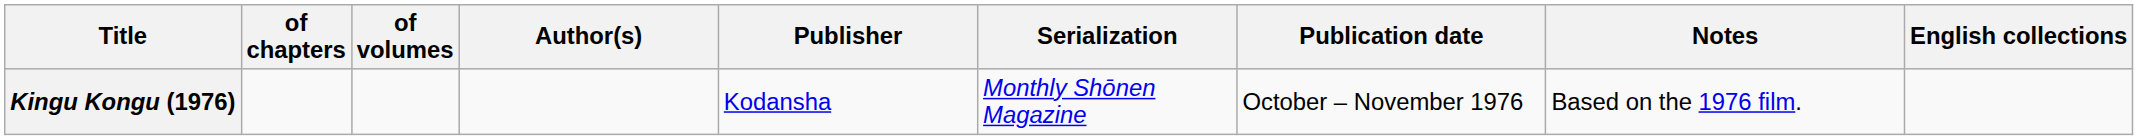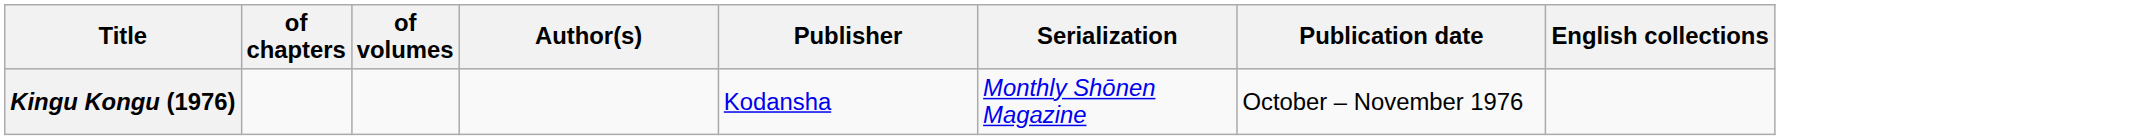- column: Notes | Based on the 1976 film.
